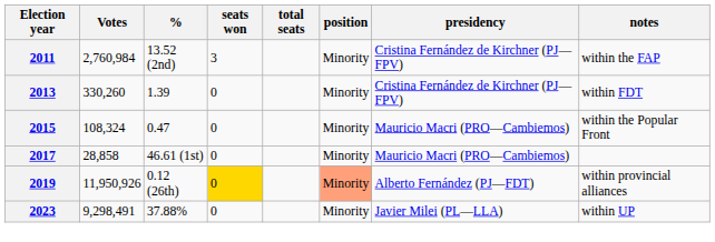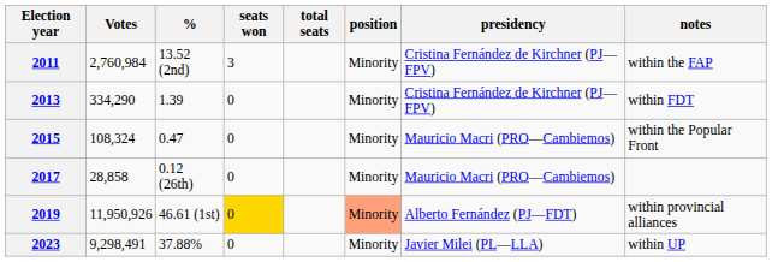2013 | Votes: 330,260 -> 334,290
2017 | %: 46.61 (1st) -> 0.12 (26th)
2019 | %: 0.12 (26th) -> 46.61 (1st)
